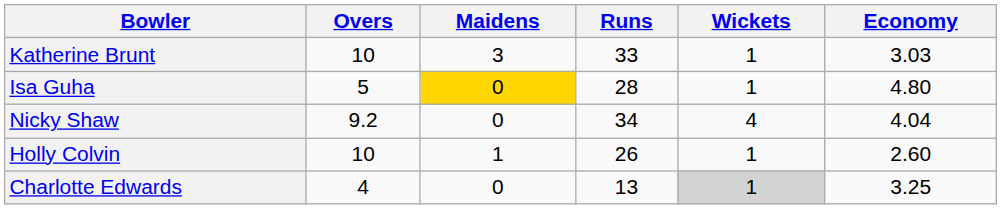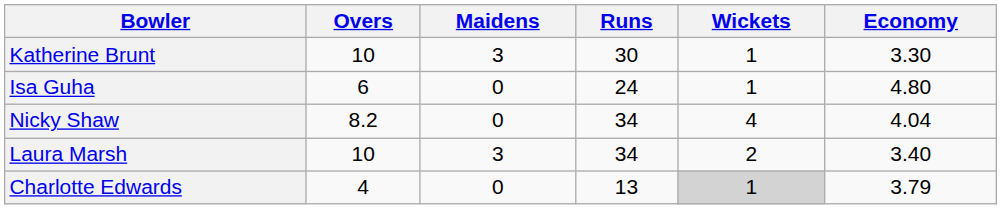Katherine Brunt | Runs: 33 -> 30
Katherine Brunt | Economy: 3.03 -> 3.30
Isa Guha | Overs: 5 -> 6
Isa Guha | Maidens: gold background -> no background
Isa Guha | Runs: 28 -> 24
Nicky Shaw | Overs: 9.2 -> 8.2
- row: Holly Colvin | 10 | 1 | 26 | 1 | 2.60
+ row: Laura Marsh | 10 | 3 | 34 | 2 | 3.40
Charlotte Edwards | Economy: 3.25 -> 3.79
